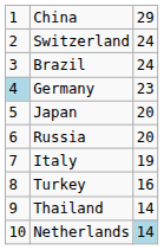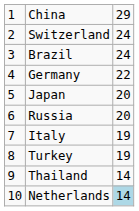Germany | column 1: lightblue background -> no background
Germany | column 3: 23 -> 22
Turkey | column 3: 16 -> 19
